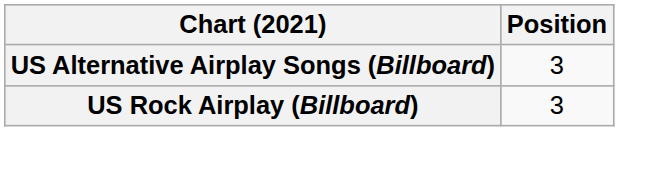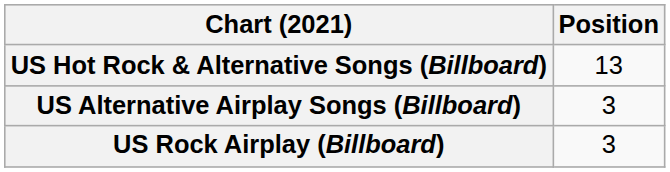+ row: US Hot Rock & Alternative Songs (Billboard) | 13
